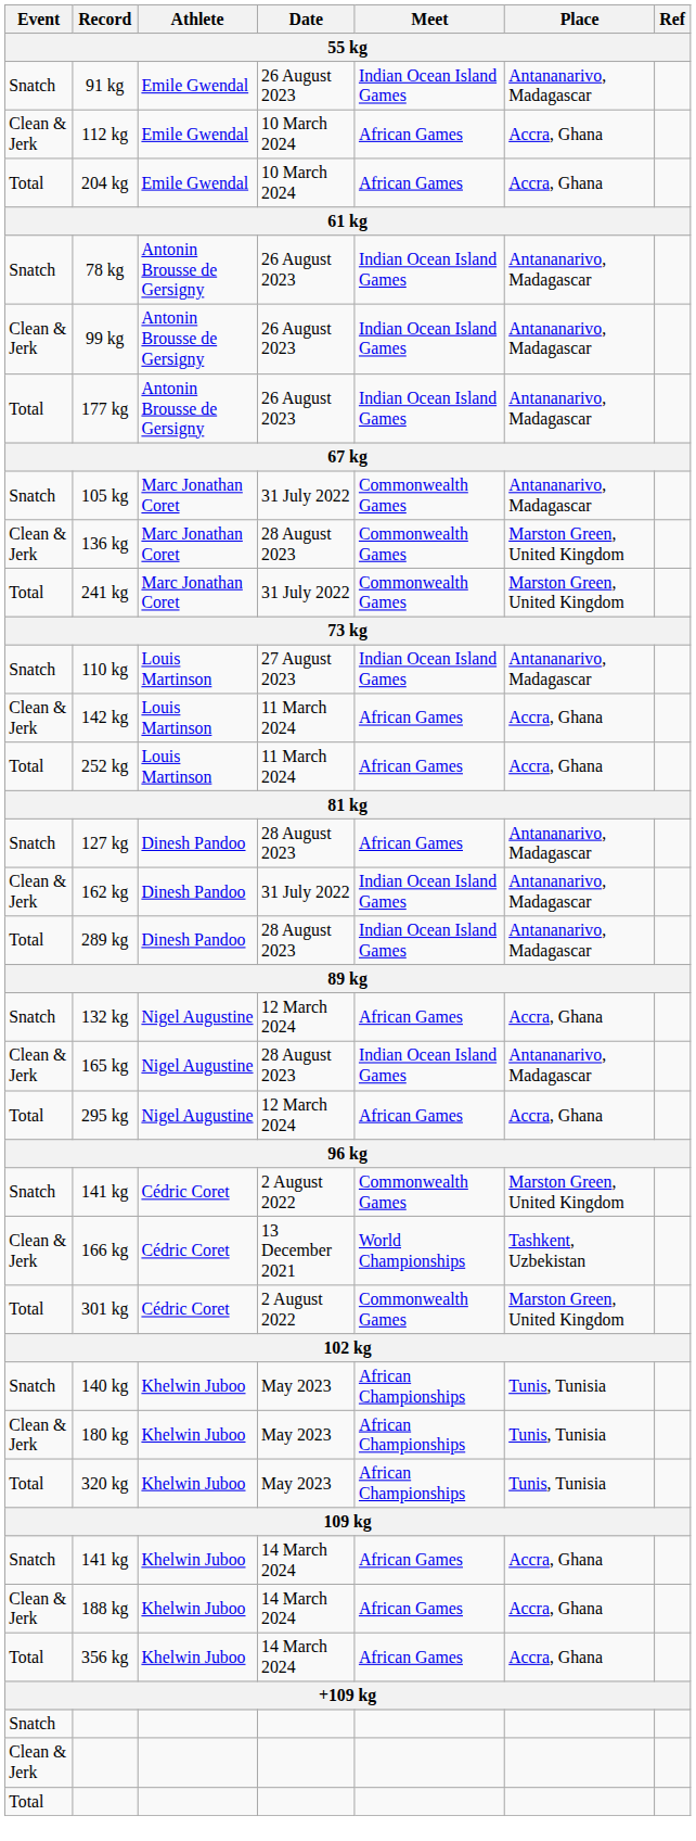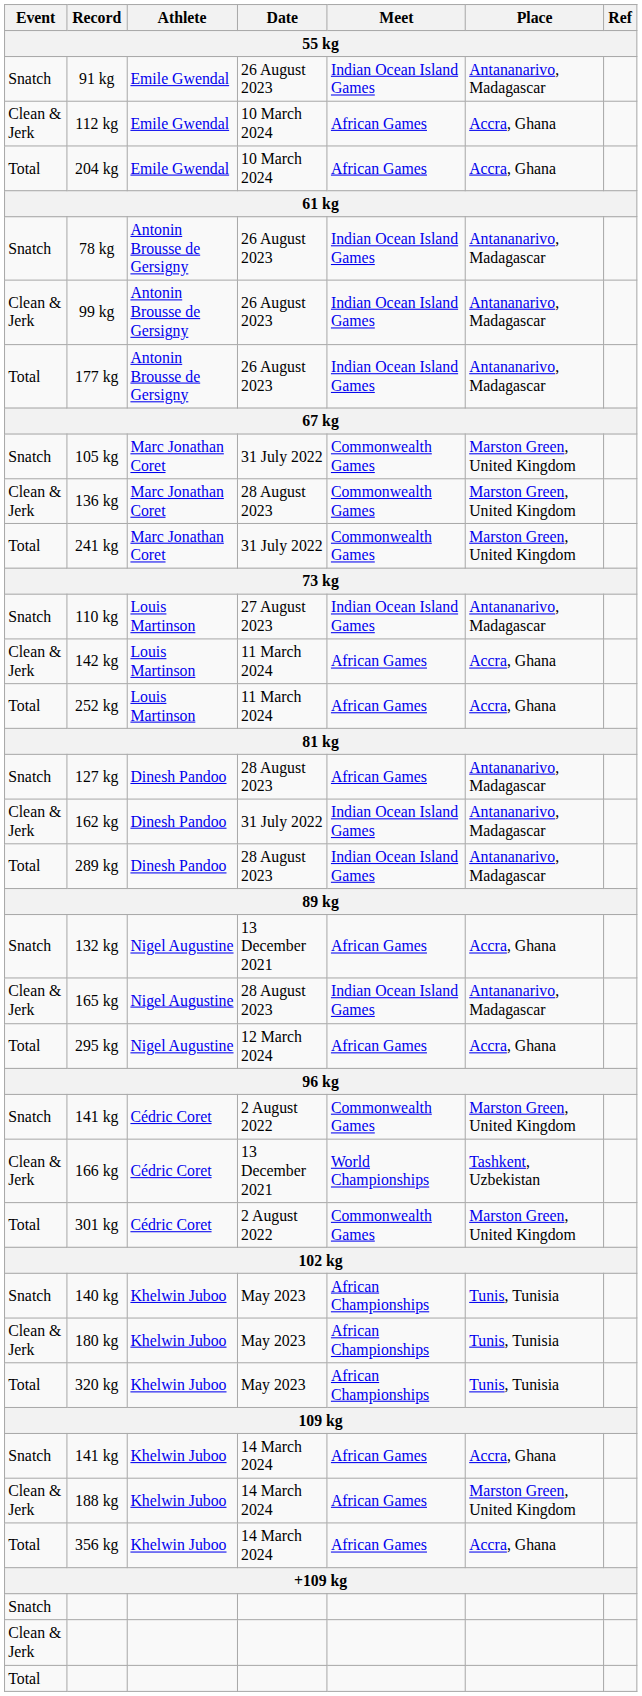105 kg | Place: Antananarivo, Madagascar -> Marston Green, United Kingdom
132 kg | Date: 12 March 2024 -> 13 December 2021
188 kg | Place: Accra, Ghana -> Marston Green, United Kingdom
